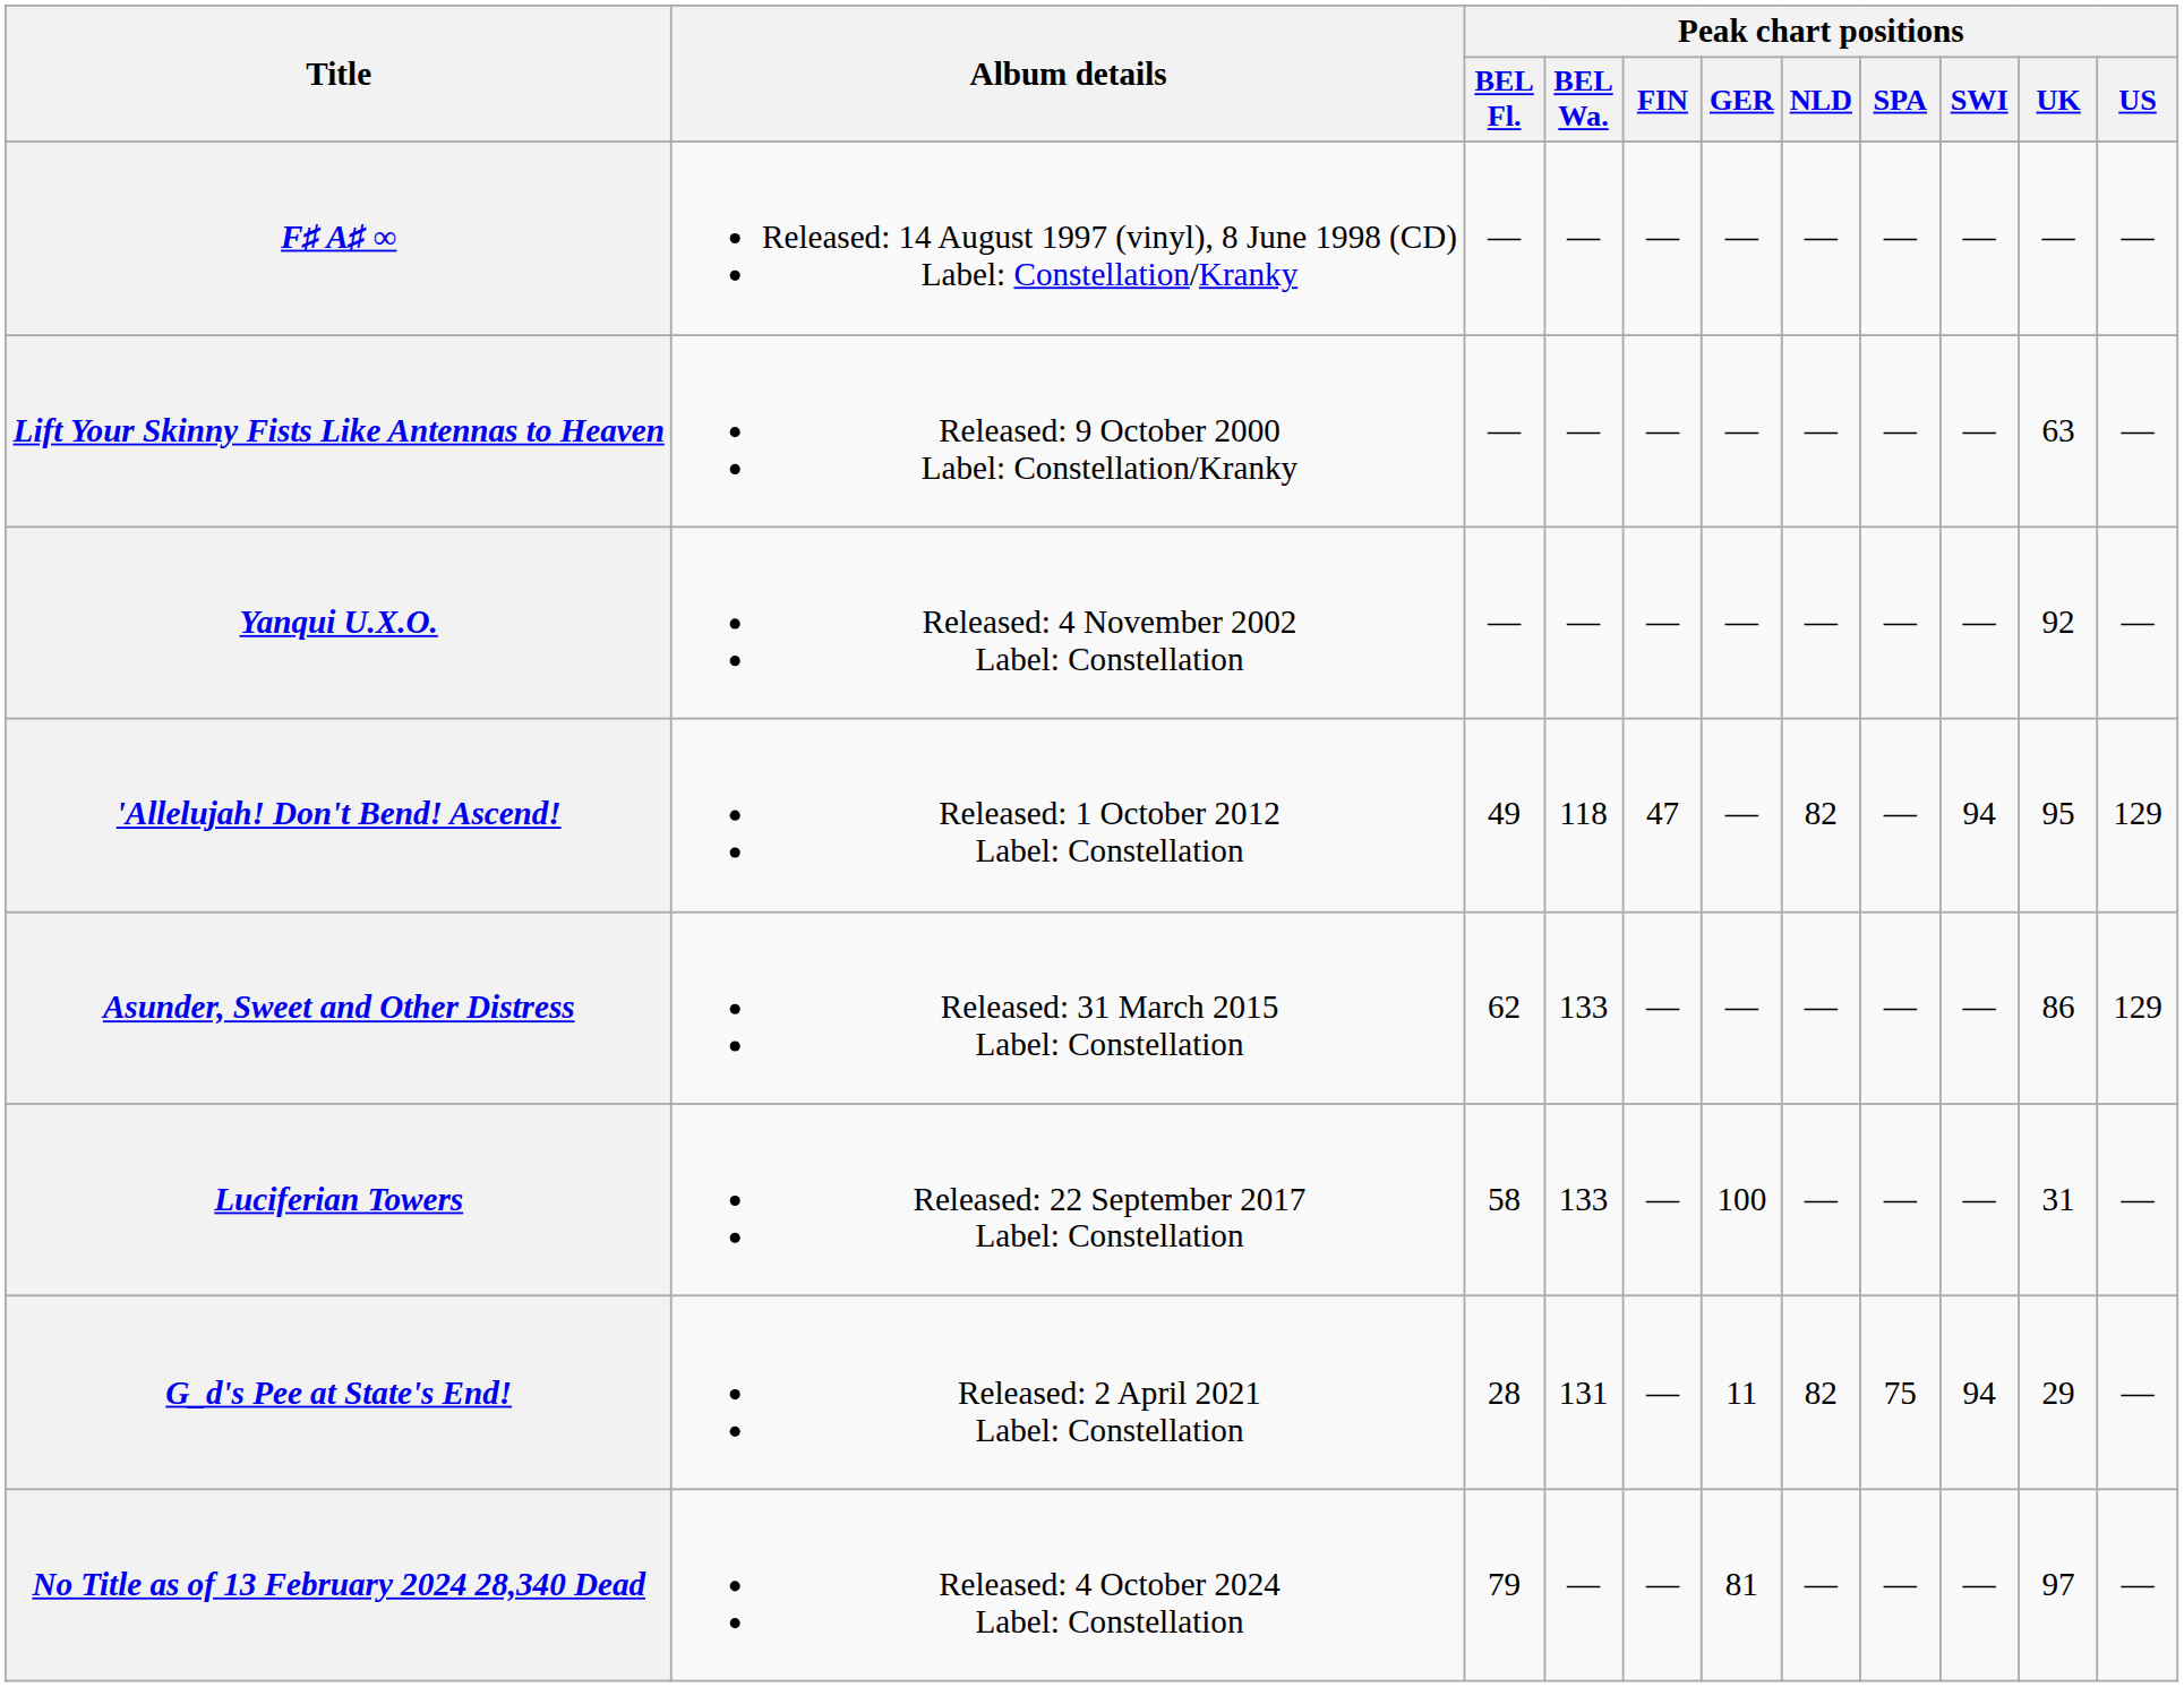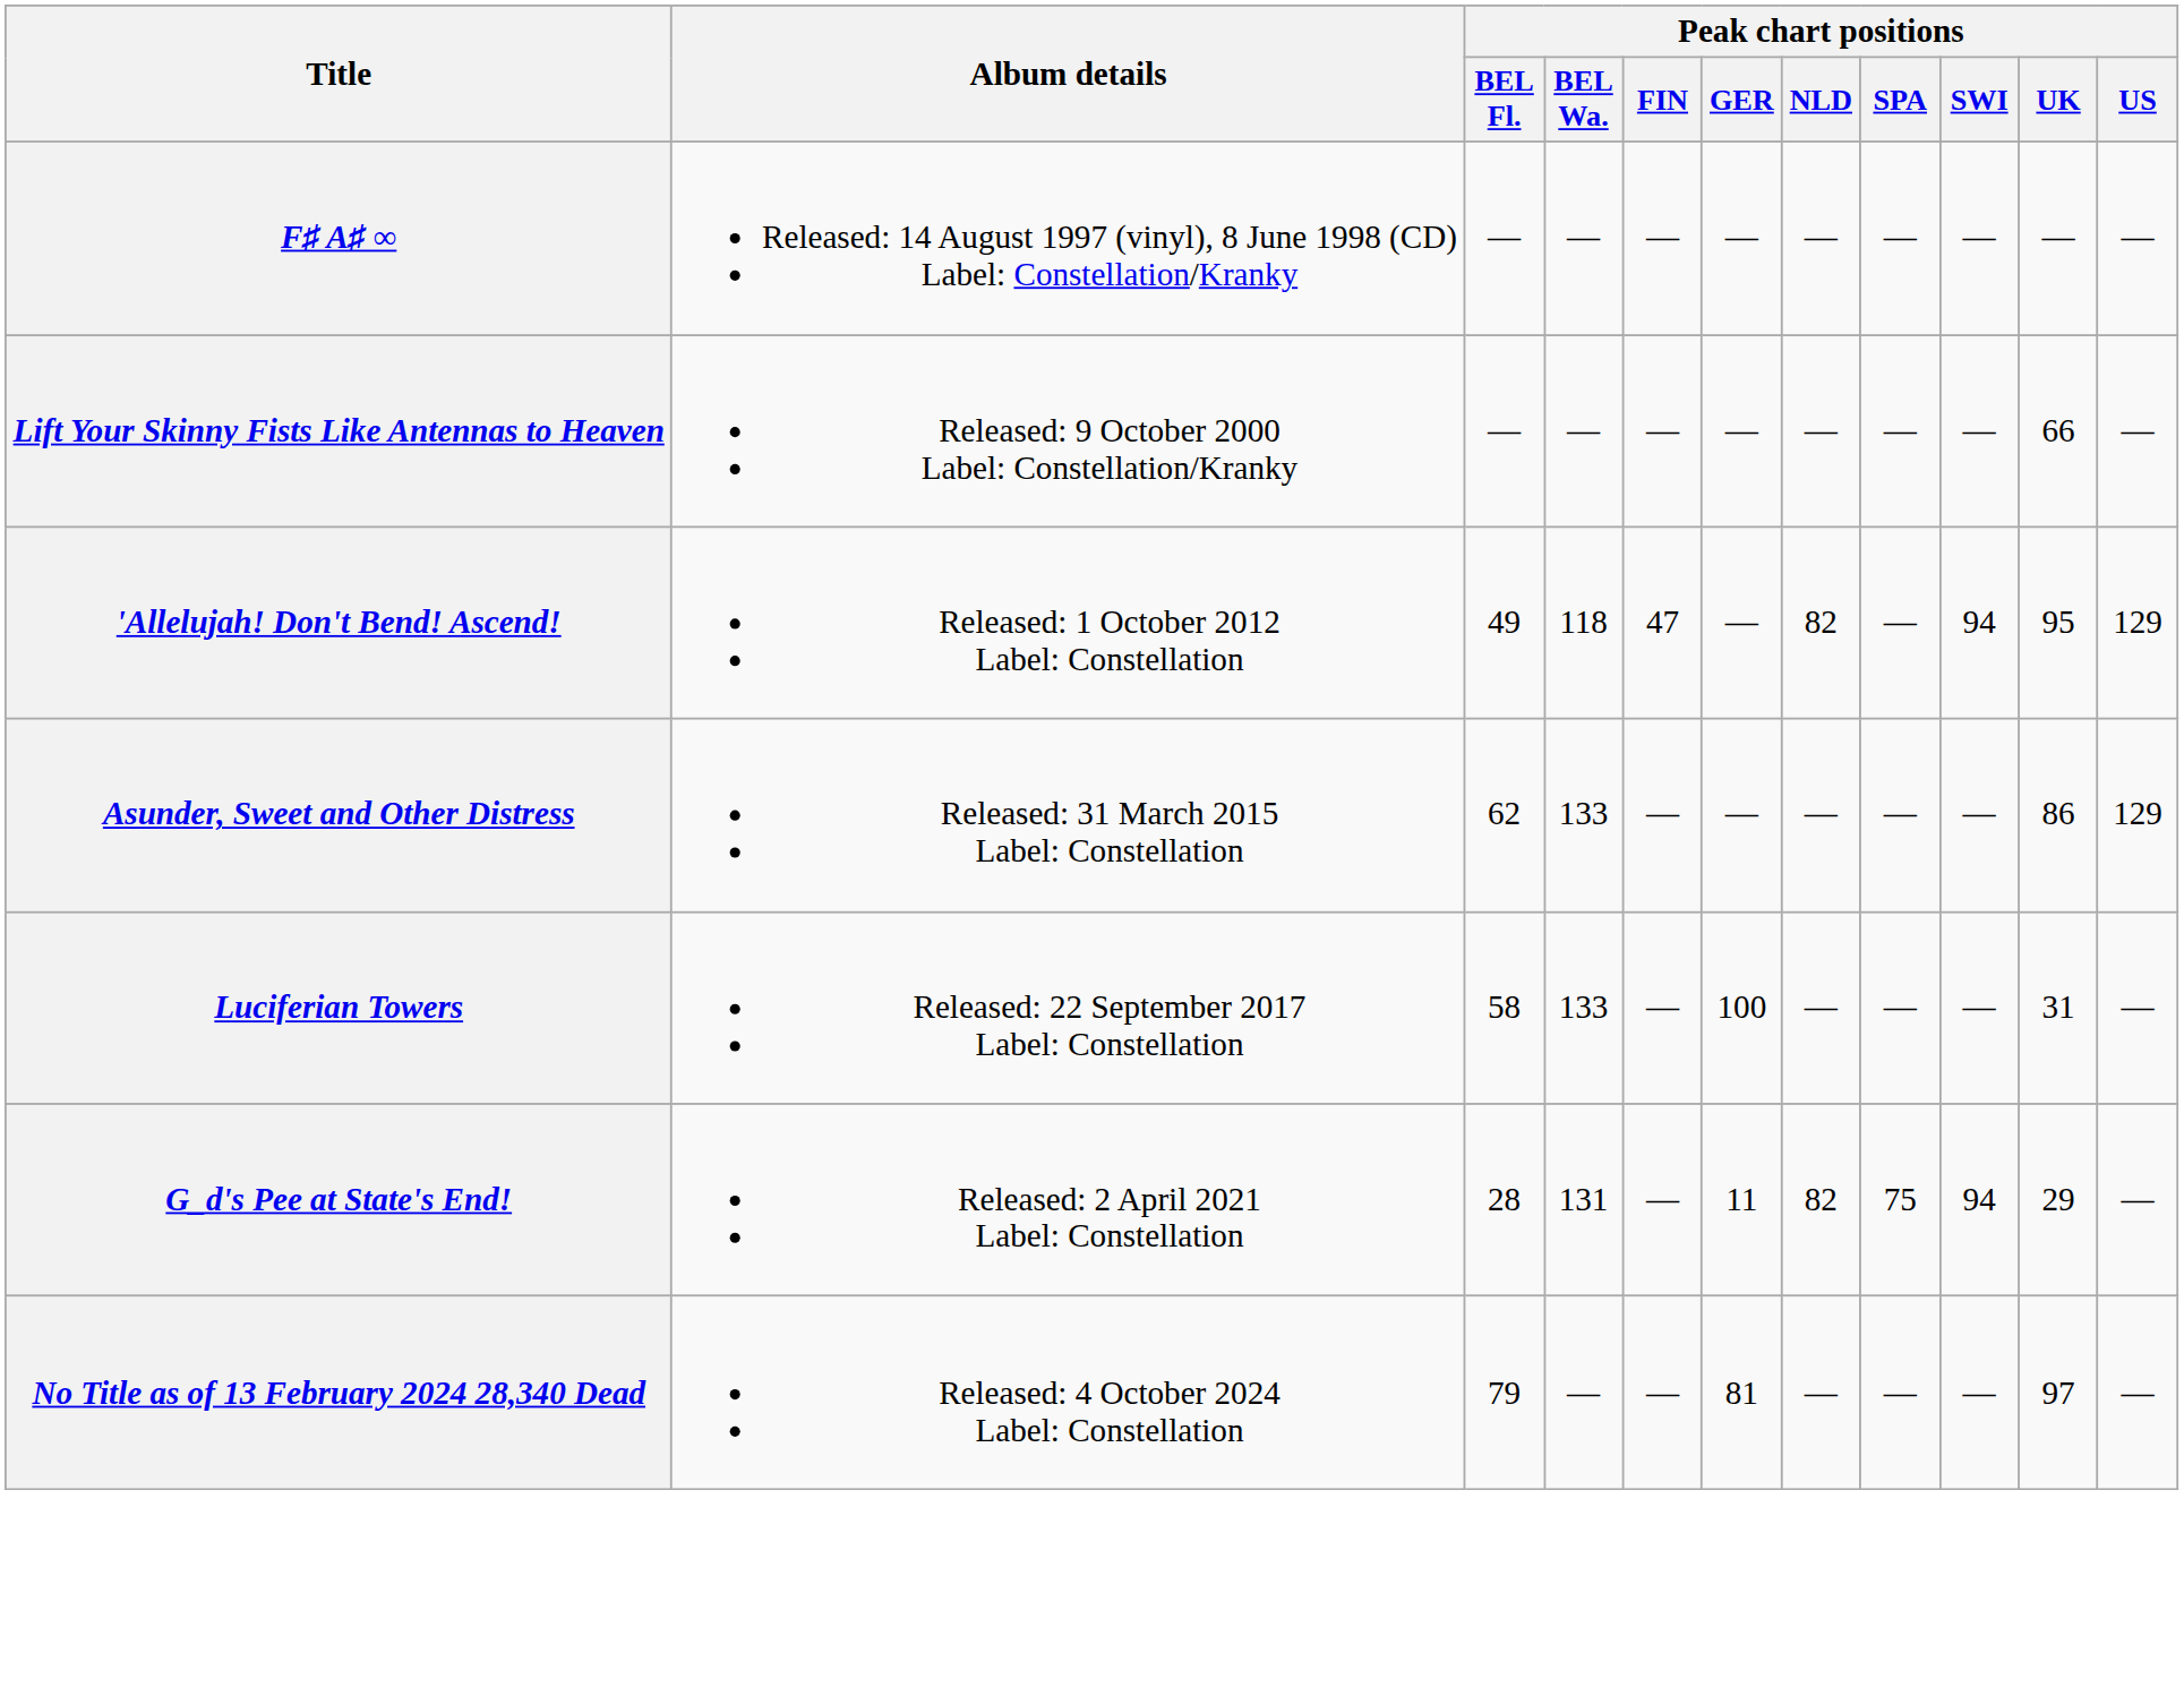Lift Your Skinny Fists Like Antennas to Heaven | Peak chart positions / UK: 63 -> 66
- row: Yanqui U.X.O. | Released: 4 November 2002 Label: Constellation | — | — | — | — | — | — | — | 92 | —
